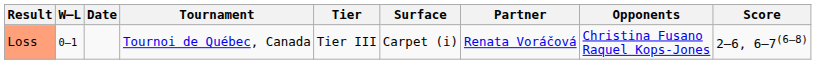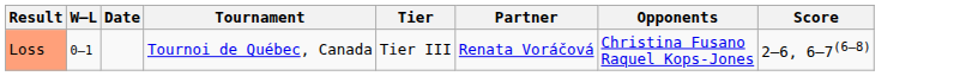- column: Surface | Carpet (i)
